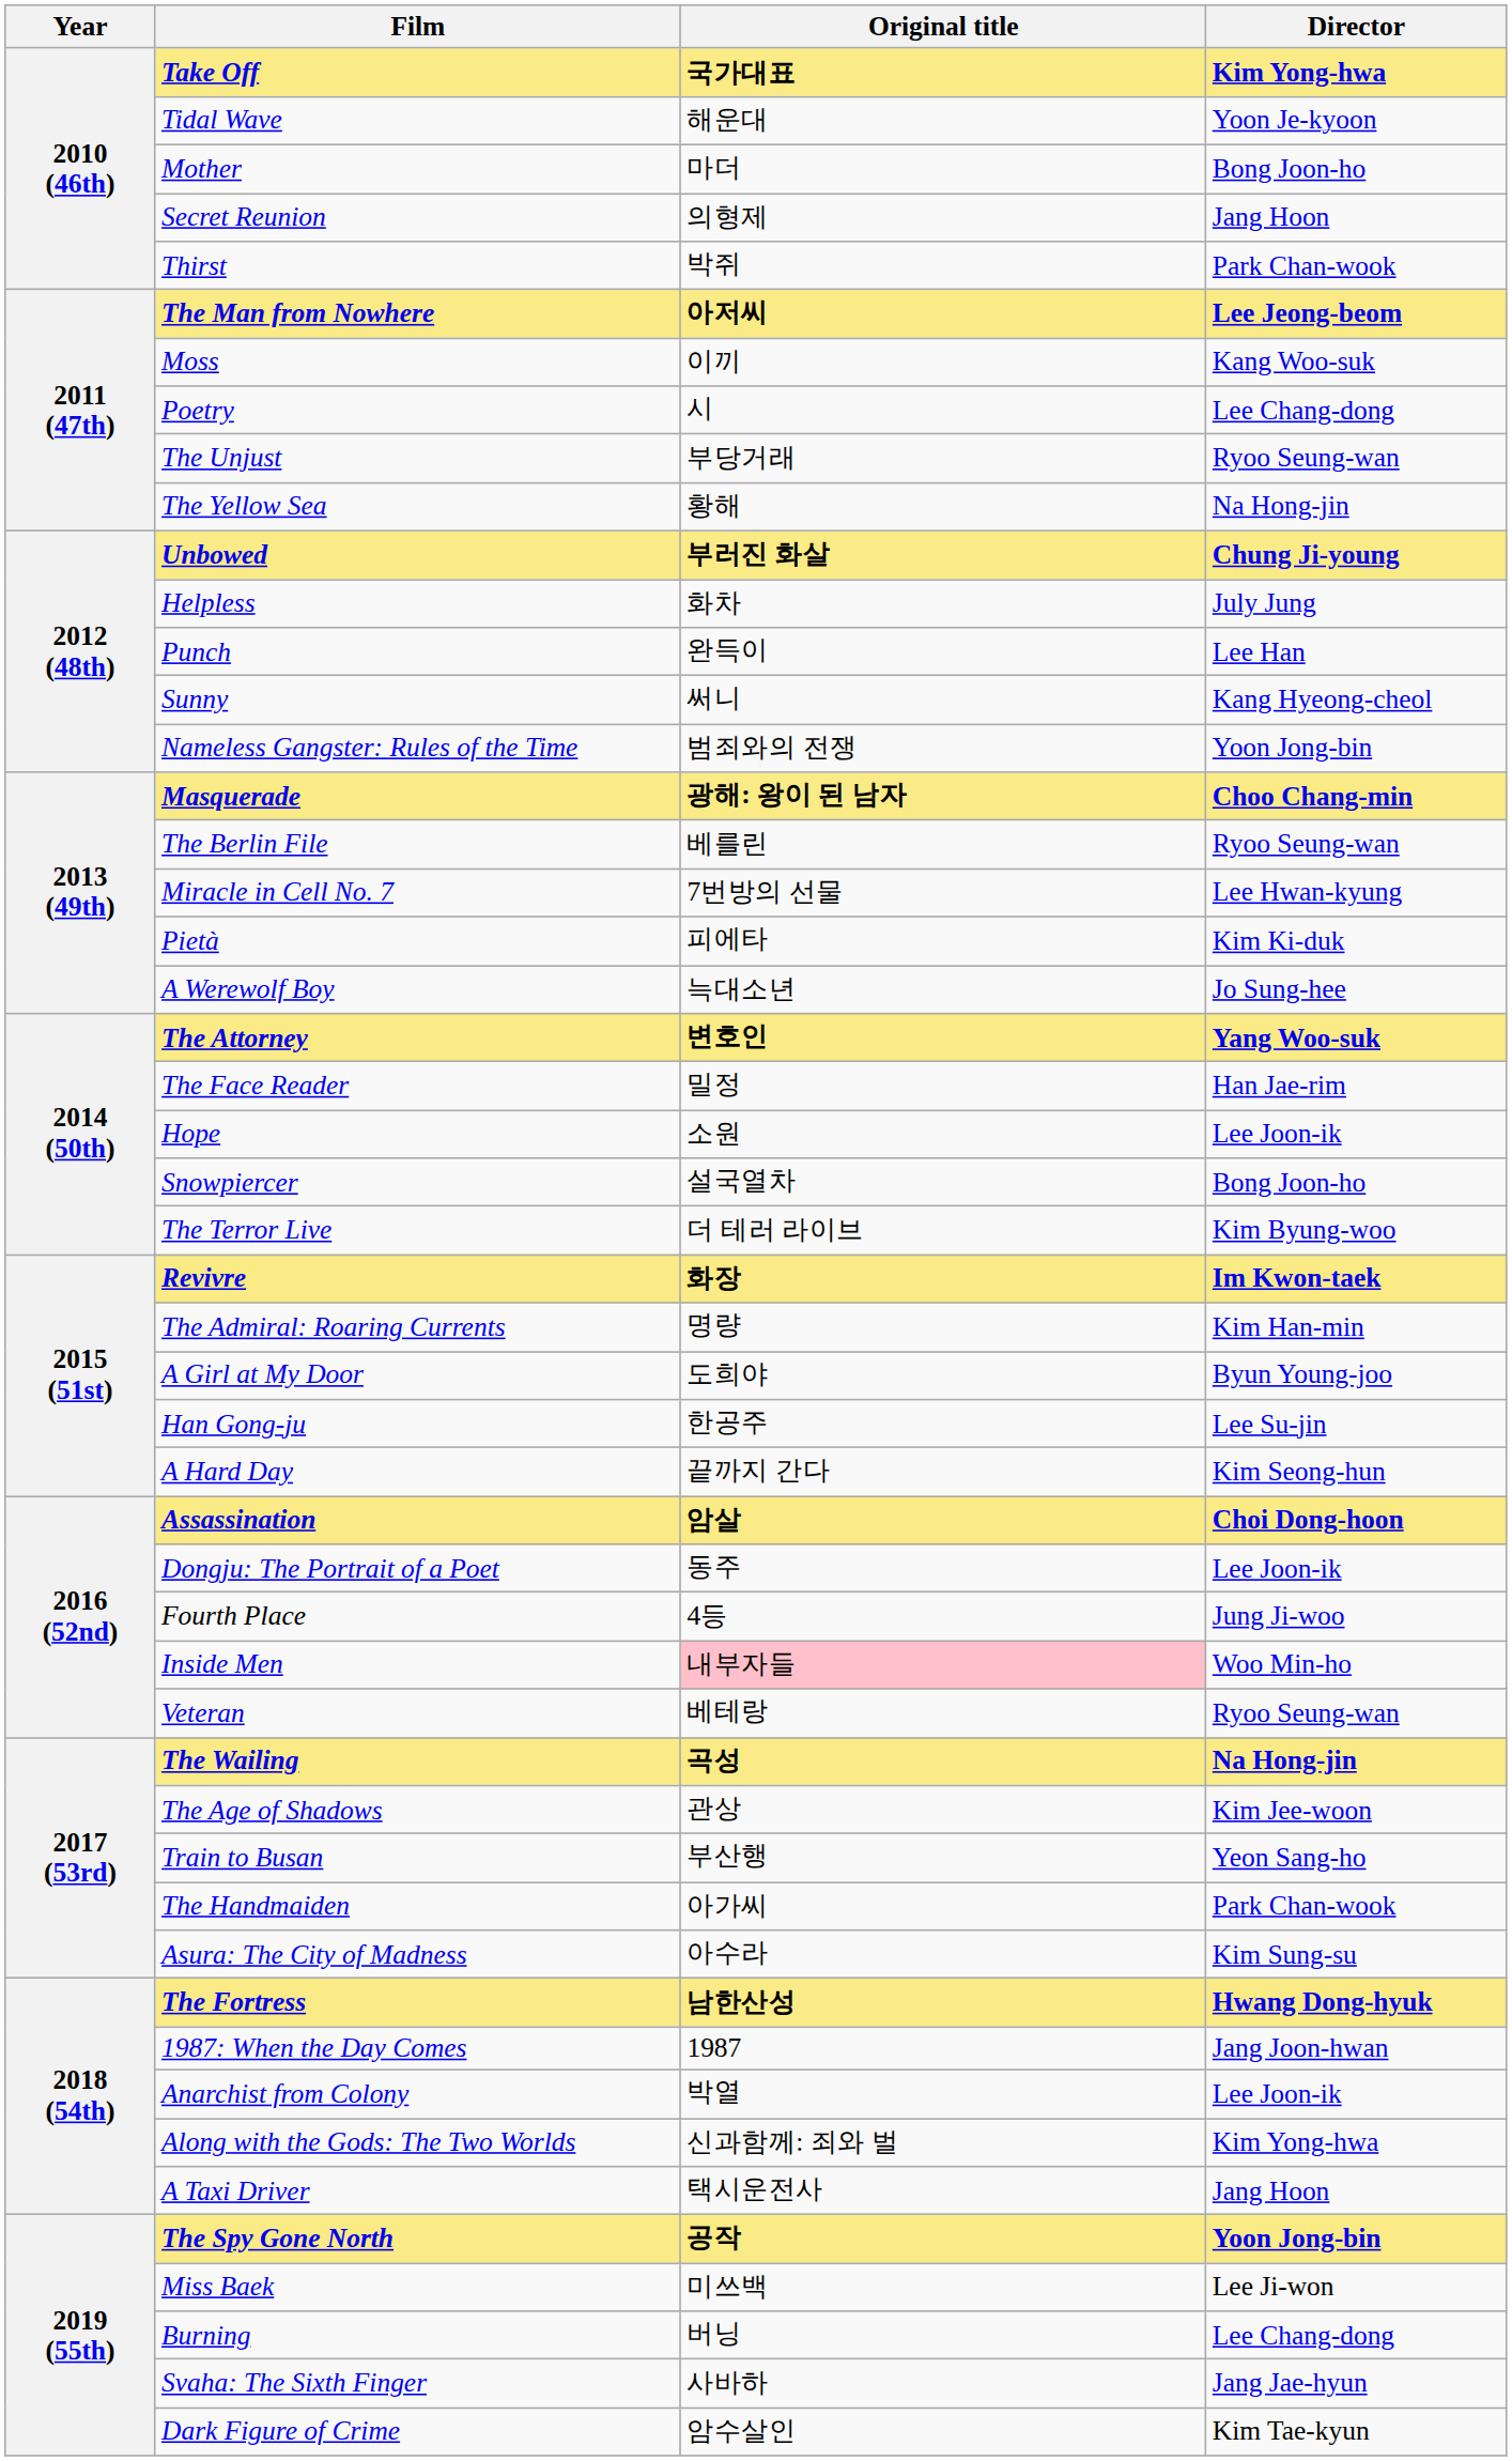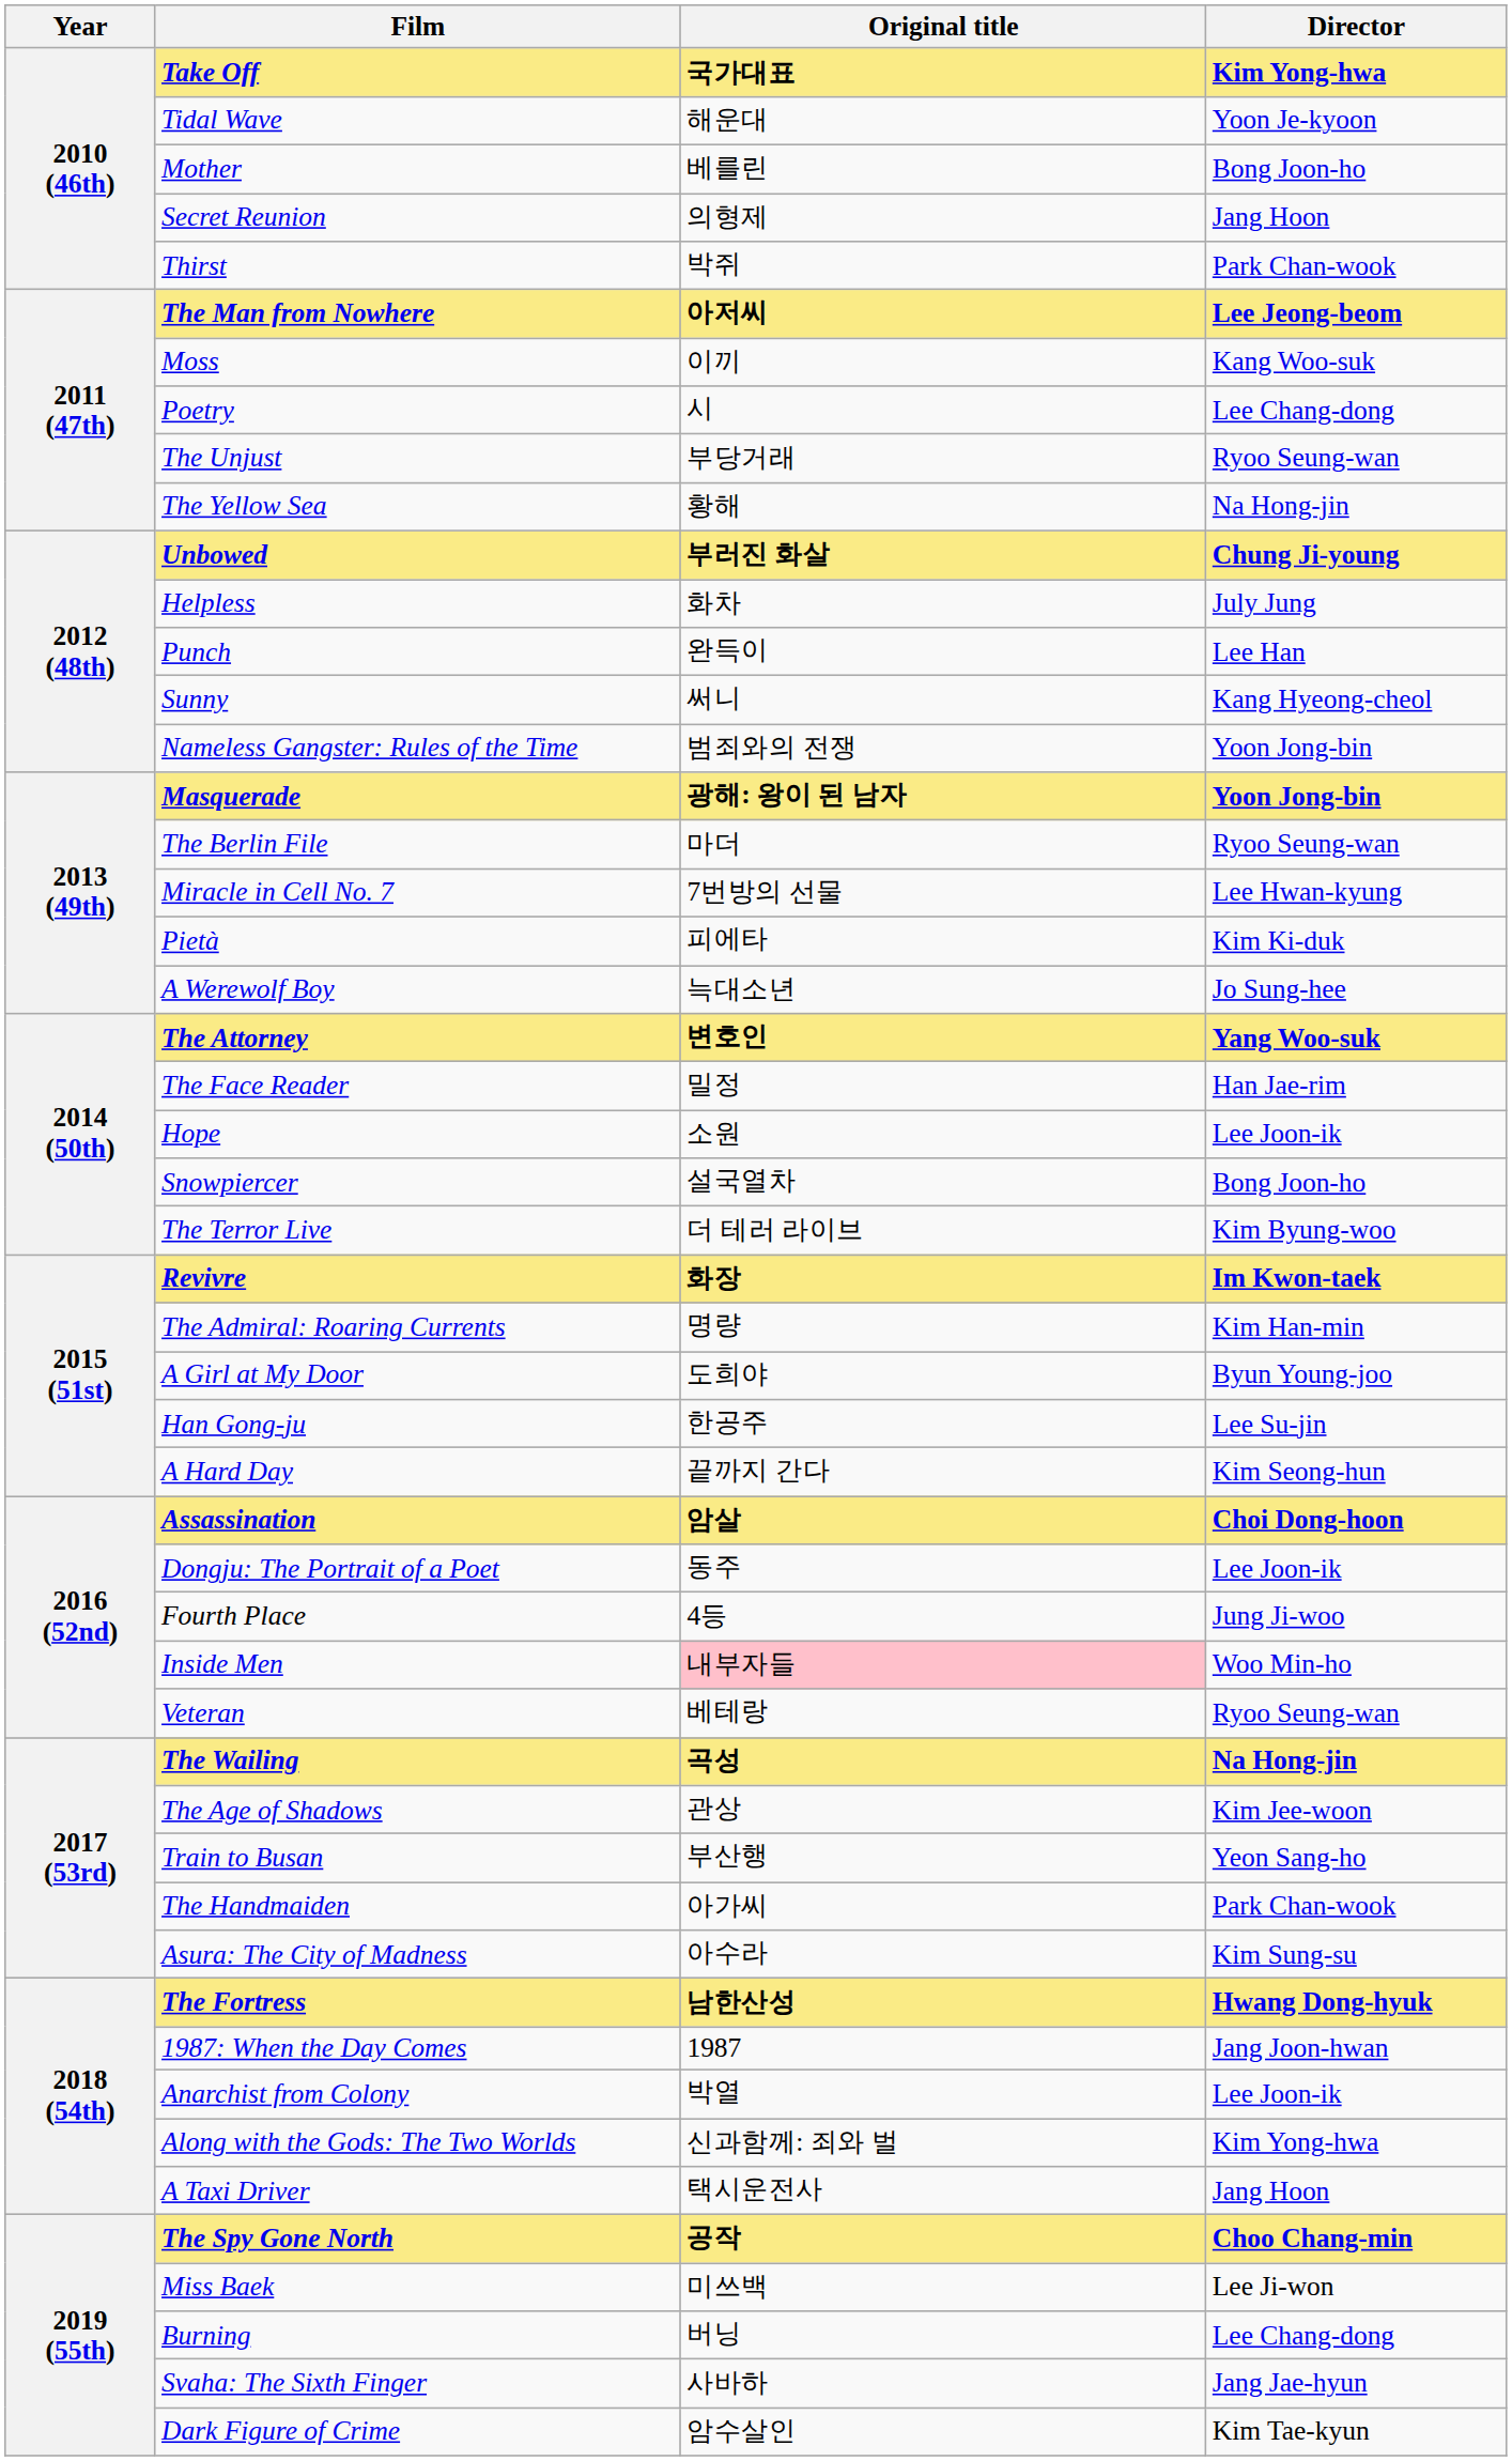Mother | Original title: 마더 -> 베를린
Masquerade | Director: Choo Chang-min -> Yoon Jong-bin
The Berlin File | Original title: 베를린 -> 마더
The Spy Gone North | Director: Yoon Jong-bin -> Choo Chang-min
